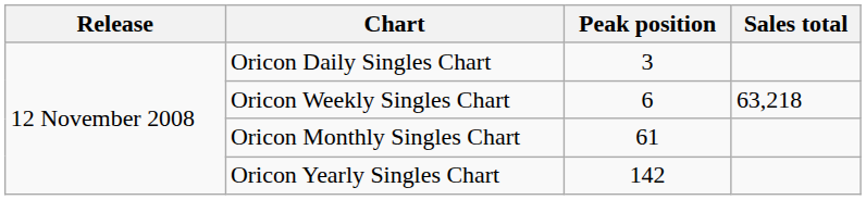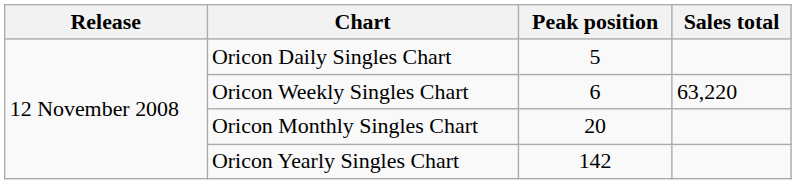Oricon Daily Singles Chart | Peak position: 3 -> 5
Oricon Weekly Singles Chart | Sales total: 63,218 -> 63,220
Oricon Monthly Singles Chart | Peak position: 61 -> 20
